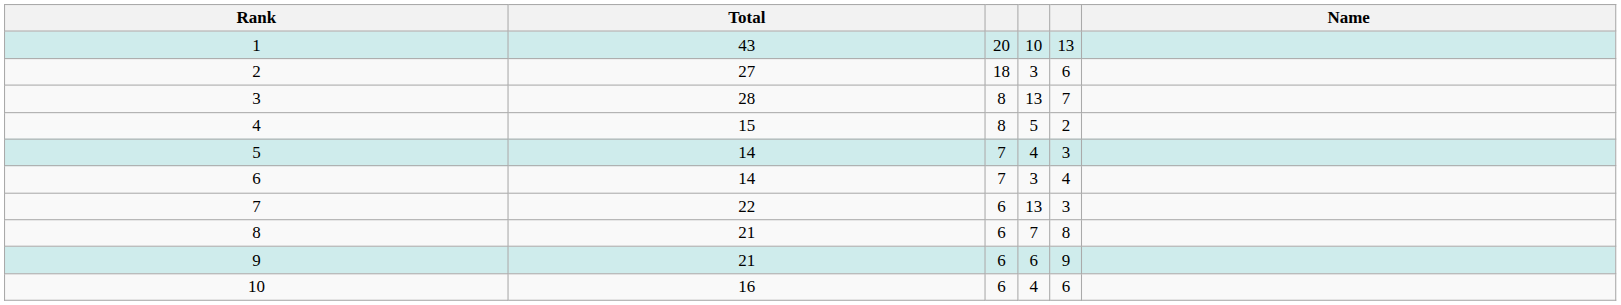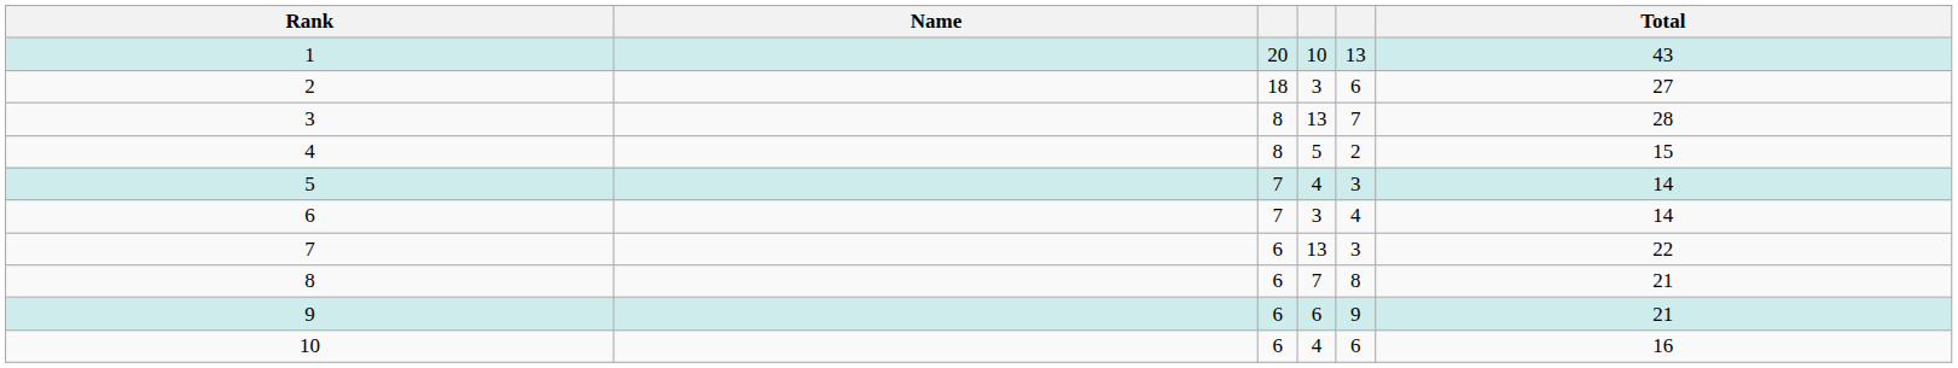columns swapped: Name <-> Total
